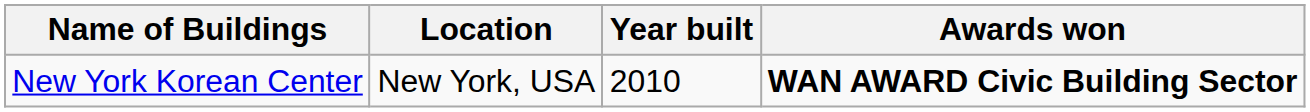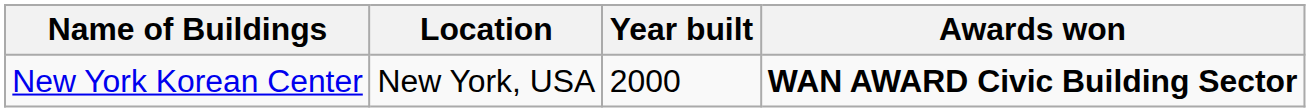New York Korean Center | Year built: 2010 -> 2000
